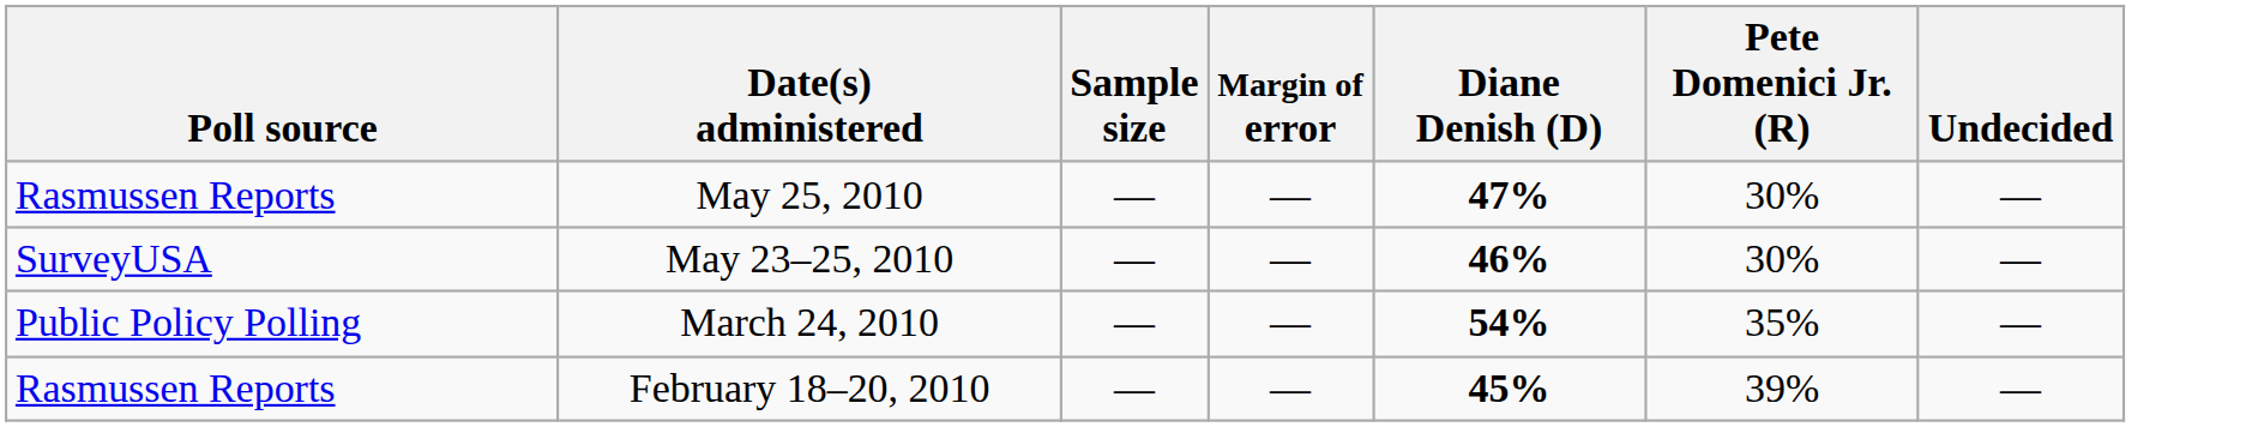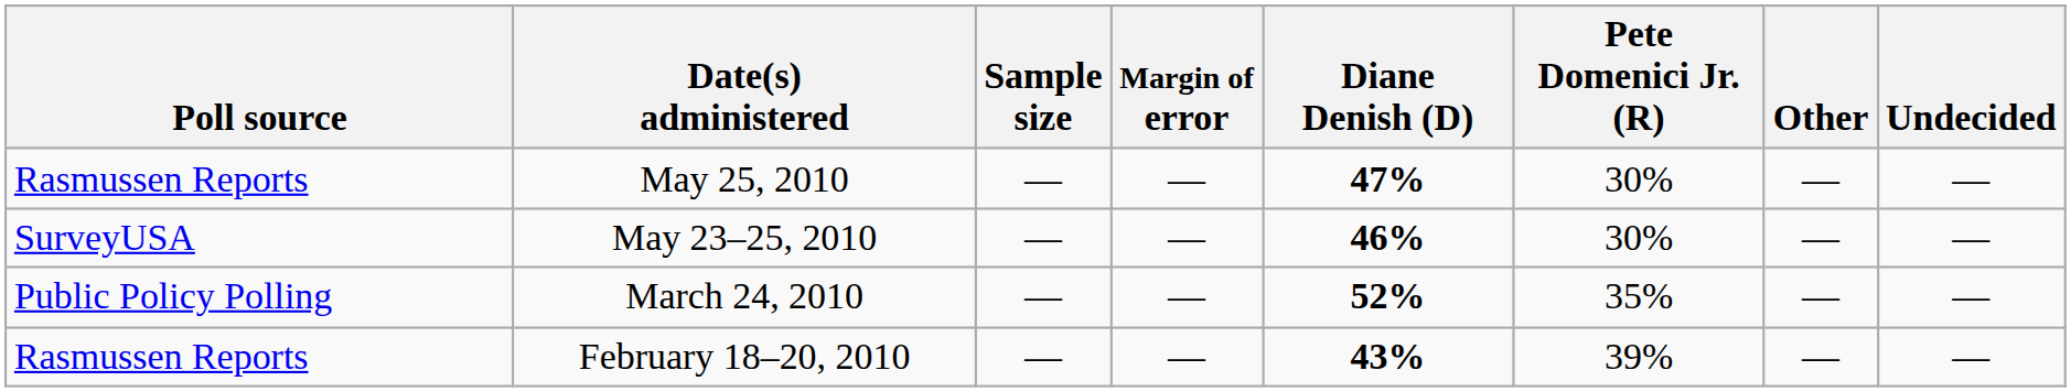+ column: Other | — | — | — | —
March 24, 2010 | Diane Denish (D): 54% -> 52%
February 18–20, 2010 | Diane Denish (D): 45% -> 43%
